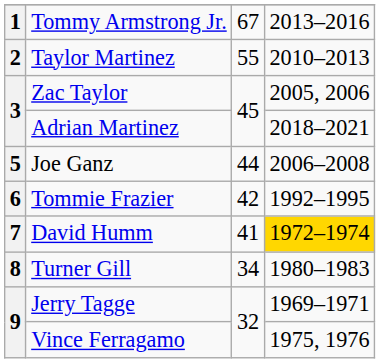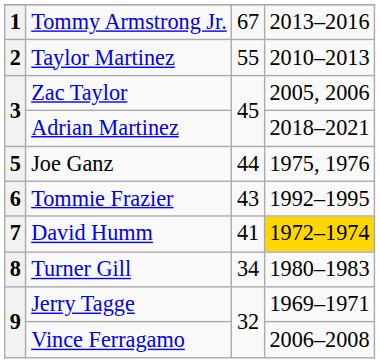Joe Ganz | column 4: 2006–2008 -> 1975, 1976
Tommie Frazier | column 3: 42 -> 43
Vince Ferragamo | column 4: 1975, 1976 -> 2006–2008
